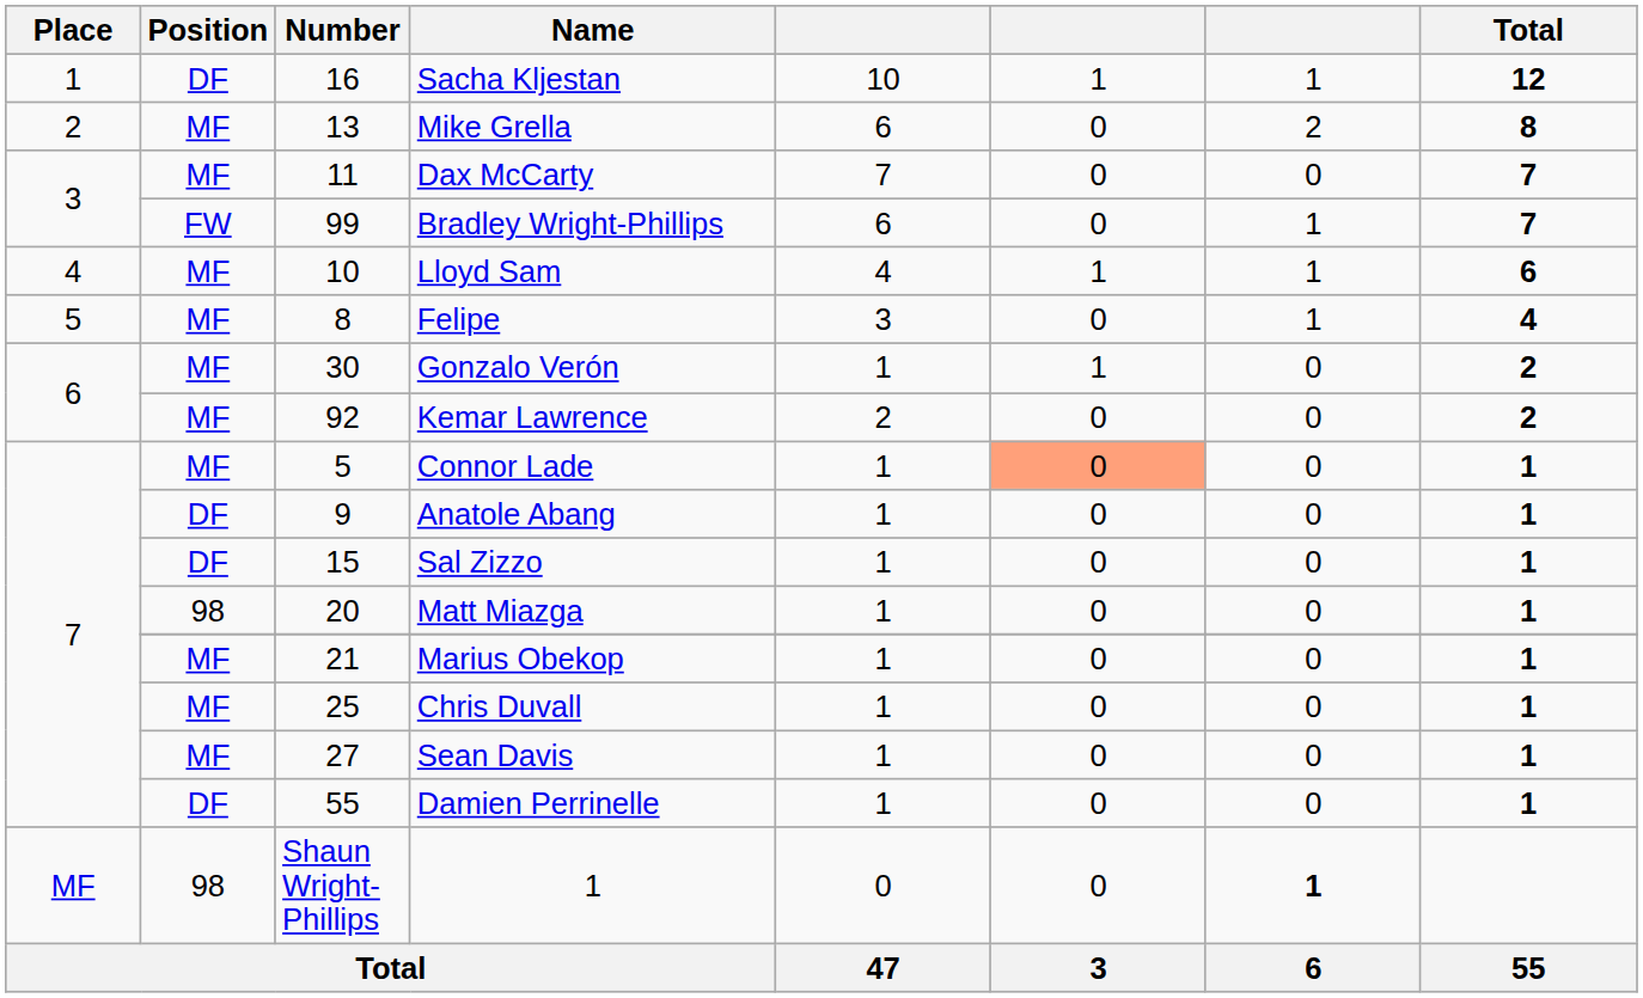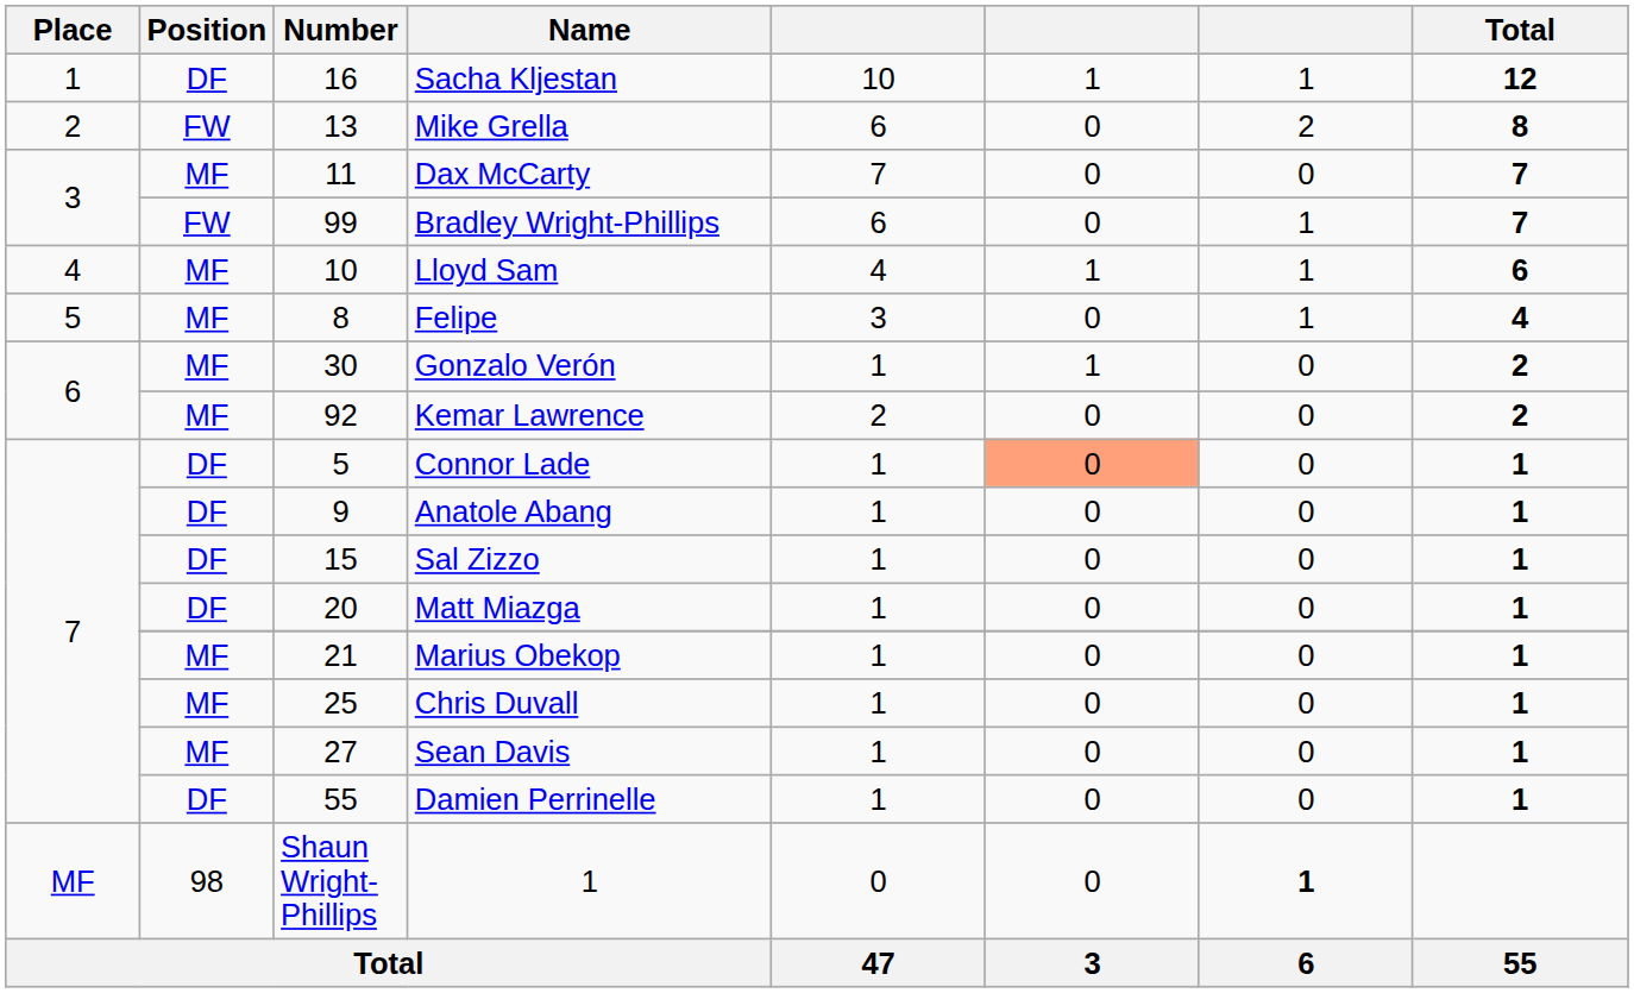Mike Grella | Position: MF -> FW
Connor Lade | Position: MF -> DF
Matt Miazga | Position: 98 -> DF
